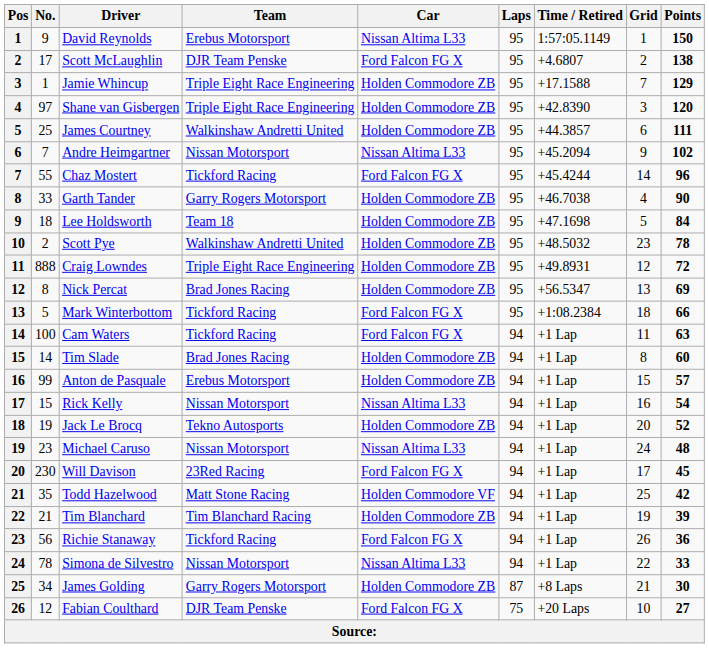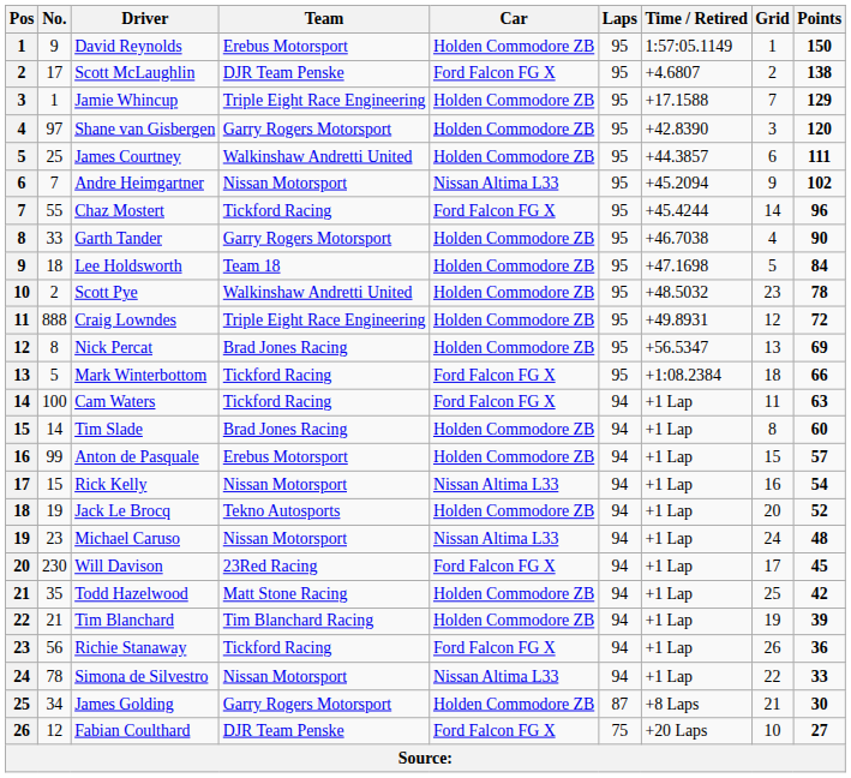David Reynolds | Car: Nissan Altima L33 -> Holden Commodore ZB
Shane van Gisbergen | Team: Triple Eight Race Engineering -> Garry Rogers Motorsport
Todd Hazelwood | Car: Holden Commodore VF -> Holden Commodore ZB
